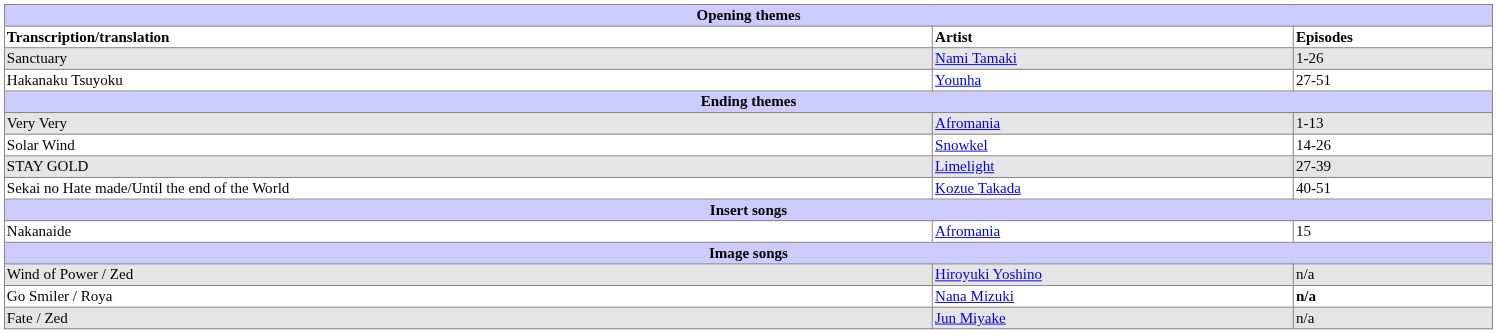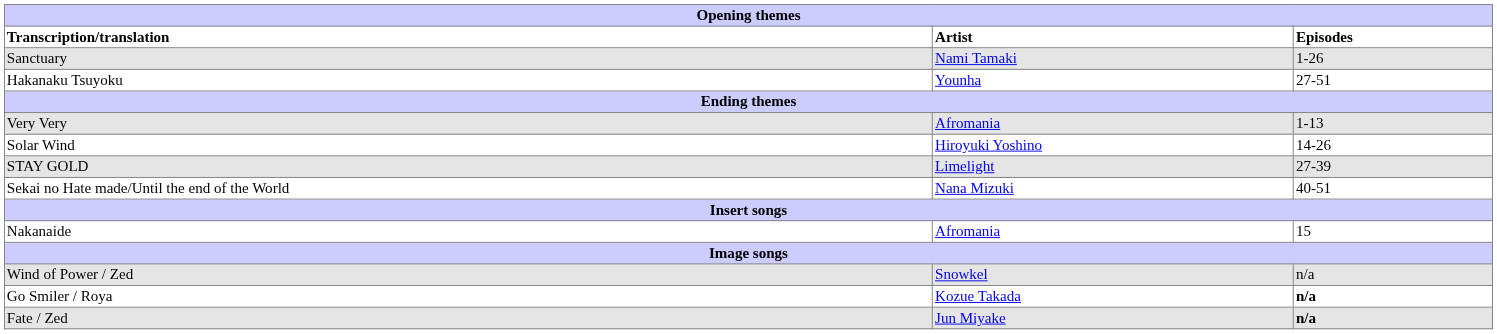Solar Wind | Artist: Snowkel -> Hiroyuki Yoshino
Sekai no Hate made/Until the end of the World | Artist: Kozue Takada -> Nana Mizuki
Wind of Power / Zed | Artist: Hiroyuki Yoshino -> Snowkel
Go Smiler / Roya | Artist: Nana Mizuki -> Kozue Takada
Fate / Zed | Episodes: normal -> bold
